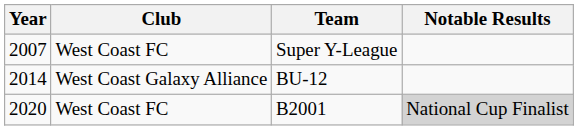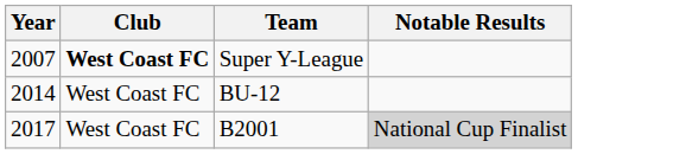Super Y-League | Club: normal -> bold
BU-12 | Club: West Coast Galaxy Alliance -> West Coast FC
B2001 | Year: 2020 -> 2017
